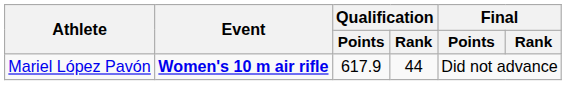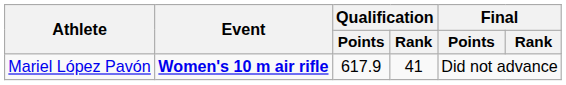Mariel López Pavón | Qualification / Rank: 44 -> 41
